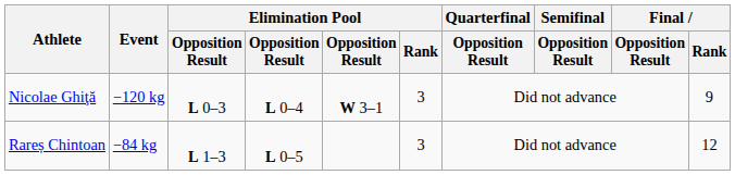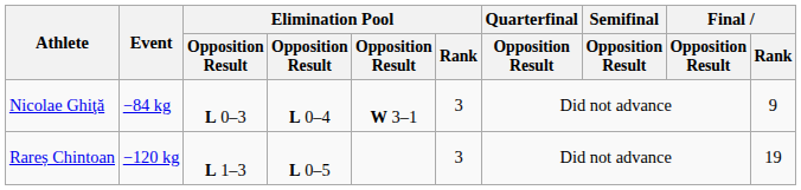Nicolae Ghiţă | Event: −120 kg -> −84 kg
Rareș Chintoan | Event: −84 kg -> −120 kg
Rareș Chintoan | Final / Rank: 12 -> 19
